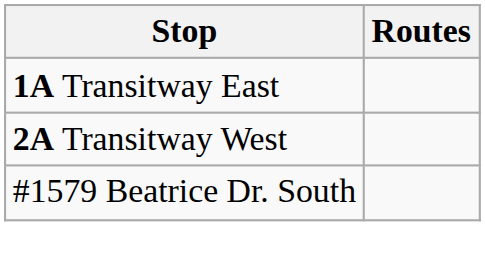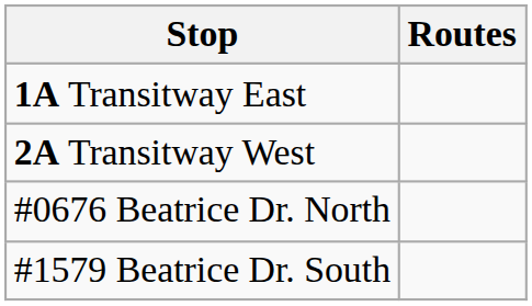+ row: #0676 Beatrice Dr. North
